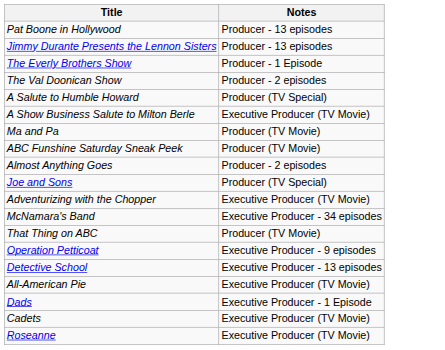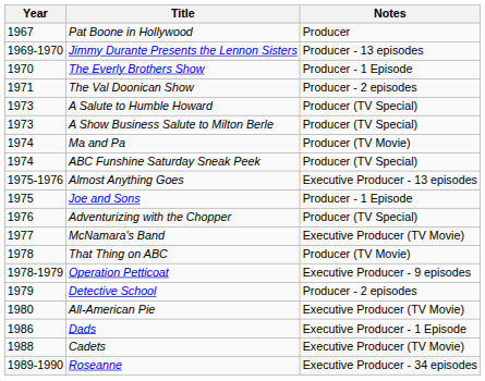+ column: Year | 1967 | 1969-1970 | 1970 | 1971 | 1973 | 1973 | 1974 | 1974 | 1975-1976 | 1975 | 1976 | 1977 | 1978 | 1978-1979 | 1979 | 1980 | 1986 | 1988 | 1989-1990
Pat Boone in Hollywood | Notes: Producer - 13 episodes -> Producer
A Show Business Salute to Milton Berle | Notes: Executive Producer (TV Movie) -> Producer (TV Special)
ABC Funshine Saturday Sneak Peek | Notes: Producer (TV Movie) -> Producer (TV Special)
Almost Anything Goes | Notes: Producer - 2 episodes -> Executive Producer - 13 episodes
Joe and Sons | Notes: Producer (TV Special) -> Producer - 1 Episode
Adventurizing with the Chopper | Notes: Executive Producer (TV Movie) -> Producer (TV Special)
McNamara's Band | Notes: Executive Producer - 34 episodes -> Executive Producer (TV Movie)
Detective School | Notes: Executive Producer - 13 episodes -> Producer - 2 episodes
Roseanne | Notes: Executive Producer (TV Movie) -> Executive Producer - 34 episodes
